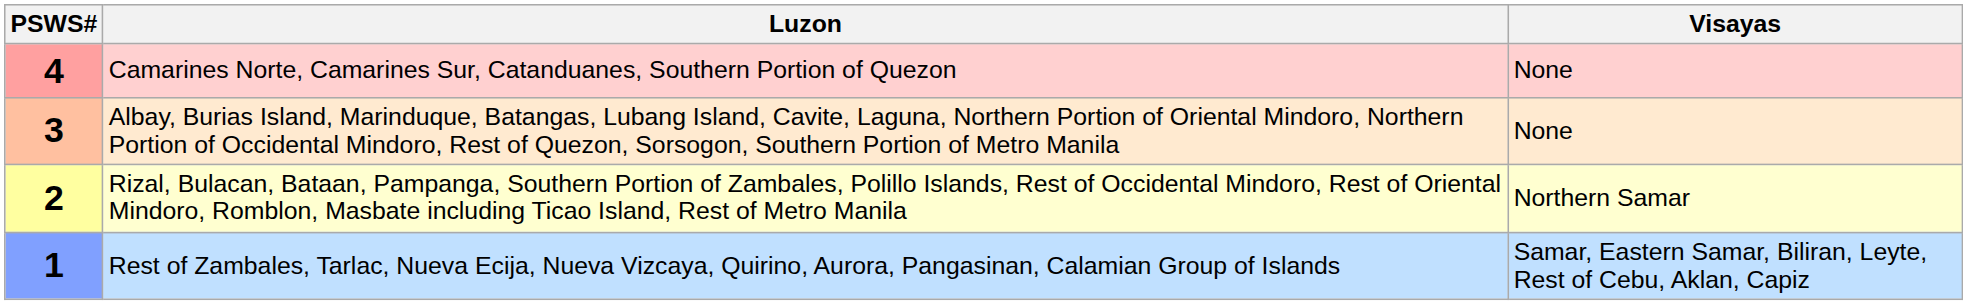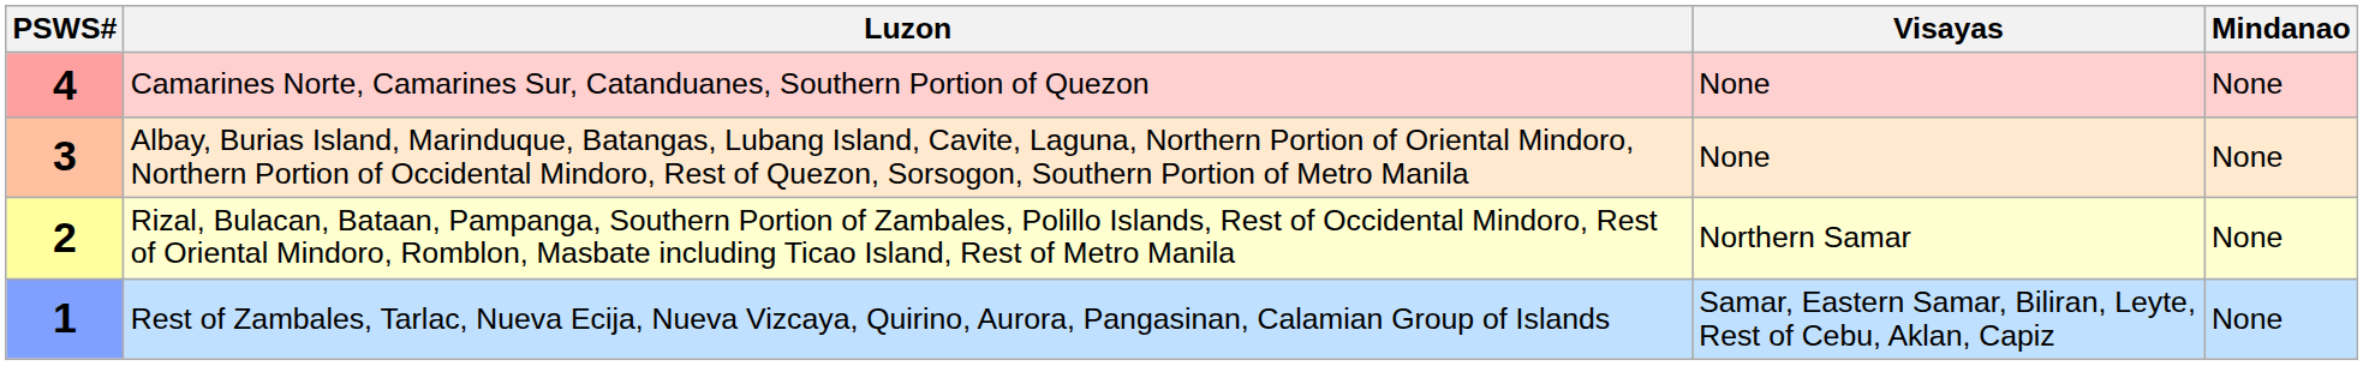+ column: Mindanao | None | None | None | None
